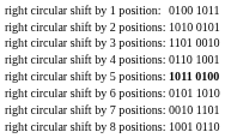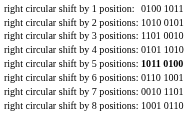right circular shift by 4 positions: | column 2: 0110 1001 -> 0101 1010
right circular shift by 6 positions: | column 2: 0101 1010 -> 0110 1001
